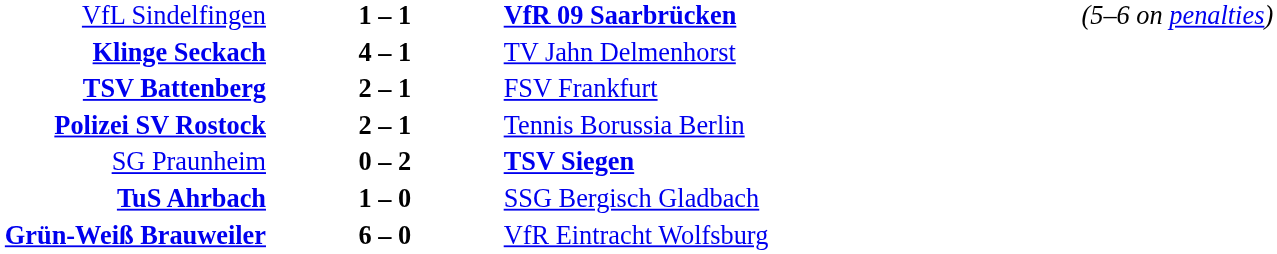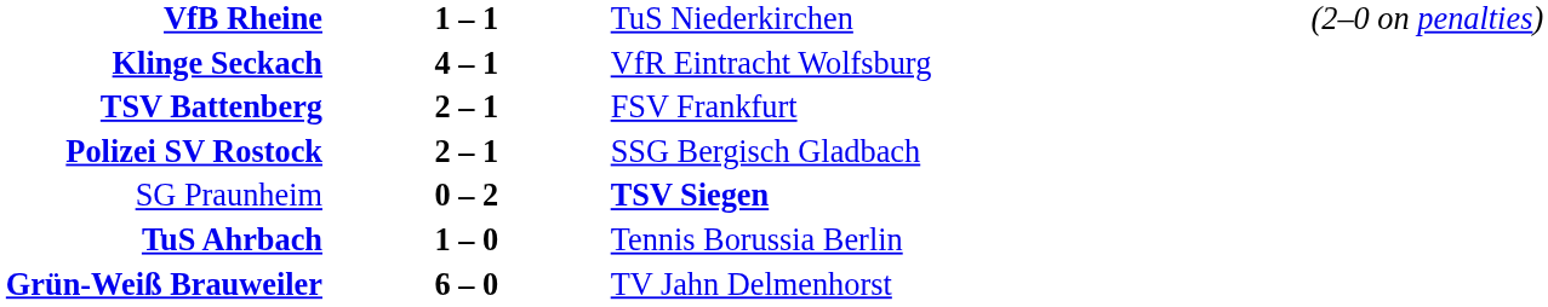+ row: VfB Rheine | 1 – 1 | TuS Niederkirchen | (2–0 on penalties)
- row: VfL Sindelfingen | 1 – 1 | VfR 09 Saarbrücken | (5–6 on penalties)
Klinge Seckach | column 3: TV Jahn Delmenhorst -> VfR Eintracht Wolfsburg
Polizei SV Rostock | column 3: Tennis Borussia Berlin -> SSG Bergisch Gladbach
TuS Ahrbach | column 3: SSG Bergisch Gladbach -> Tennis Borussia Berlin
Grün-Weiß Brauweiler | column 3: VfR Eintracht Wolfsburg -> TV Jahn Delmenhorst
